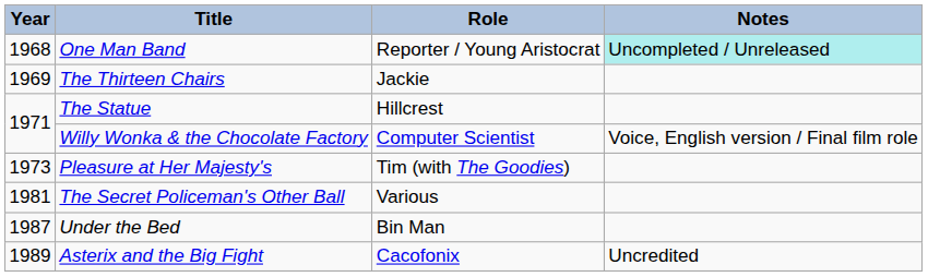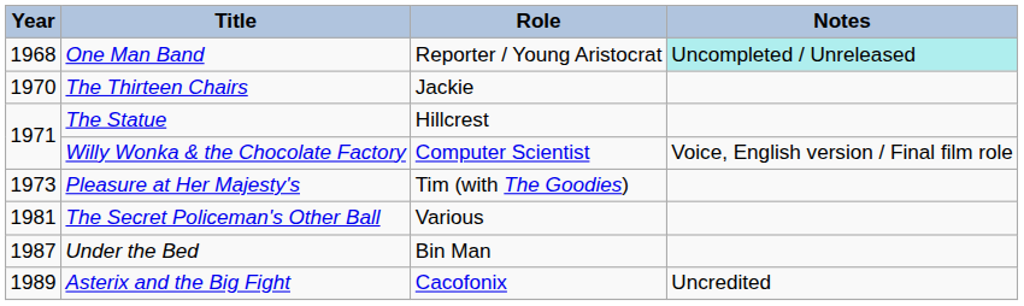The Thirteen Chairs | Year: 1969 -> 1970
